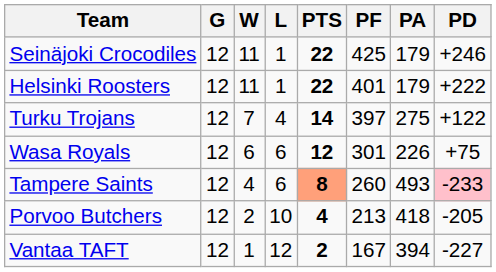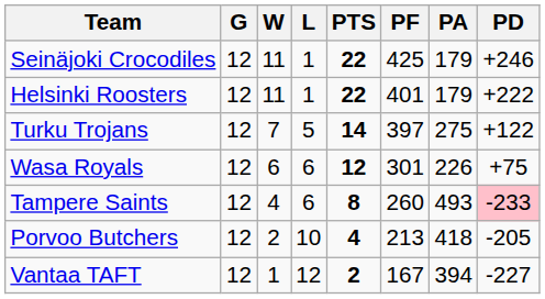Turku Trojans | L: 4 -> 5
Tampere Saints | PTS: lightsalmon background -> no background
